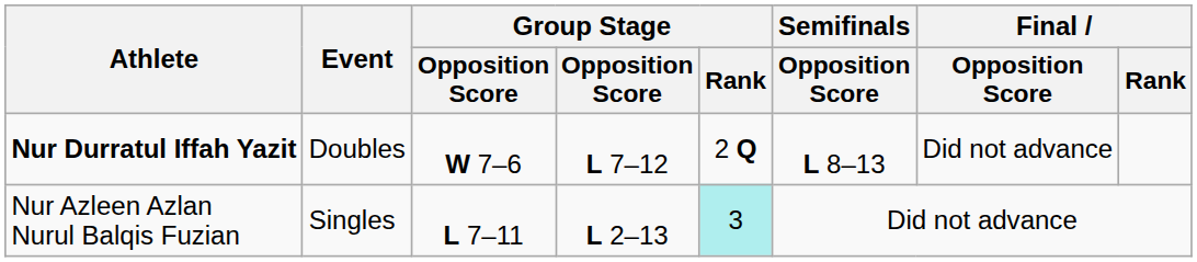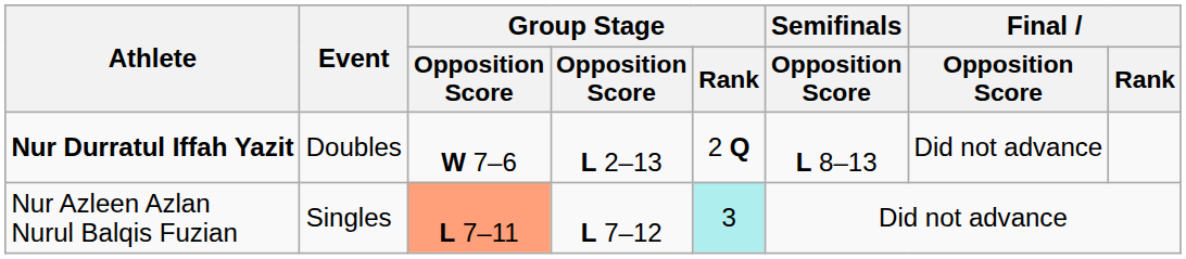Nur Durratul Iffah Yazit | column 4: L 7–12 -> L 2–13
Nur Azleen Azlan Nurul Balqis Fuzian | column 3: no background -> lightsalmon background
Nur Azleen Azlan Nurul Balqis Fuzian | column 4: L 2–13 -> L 7–12
